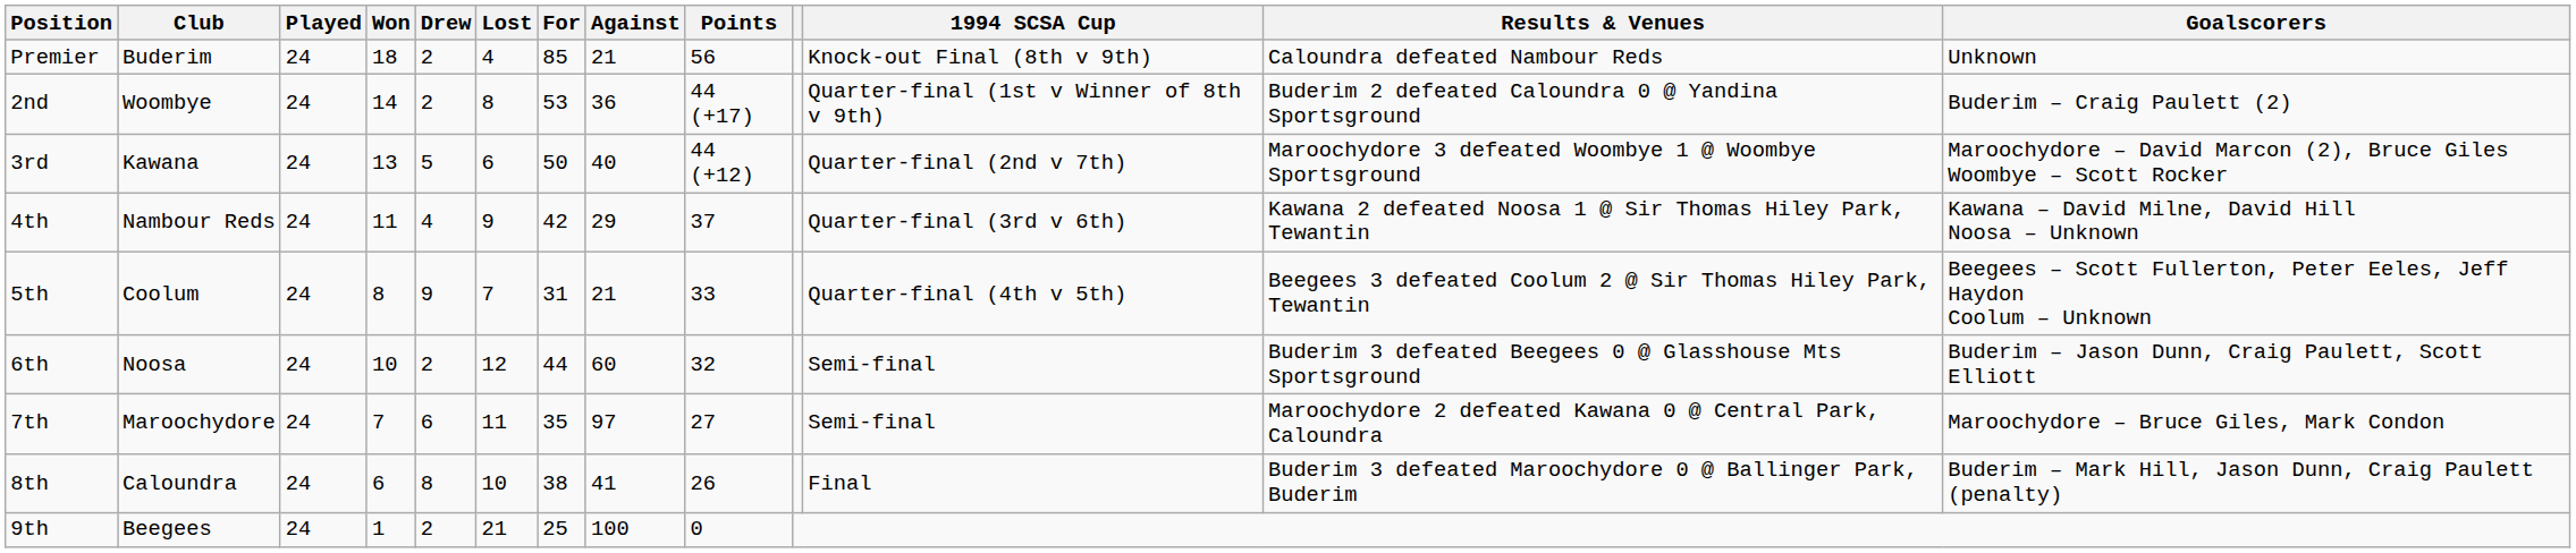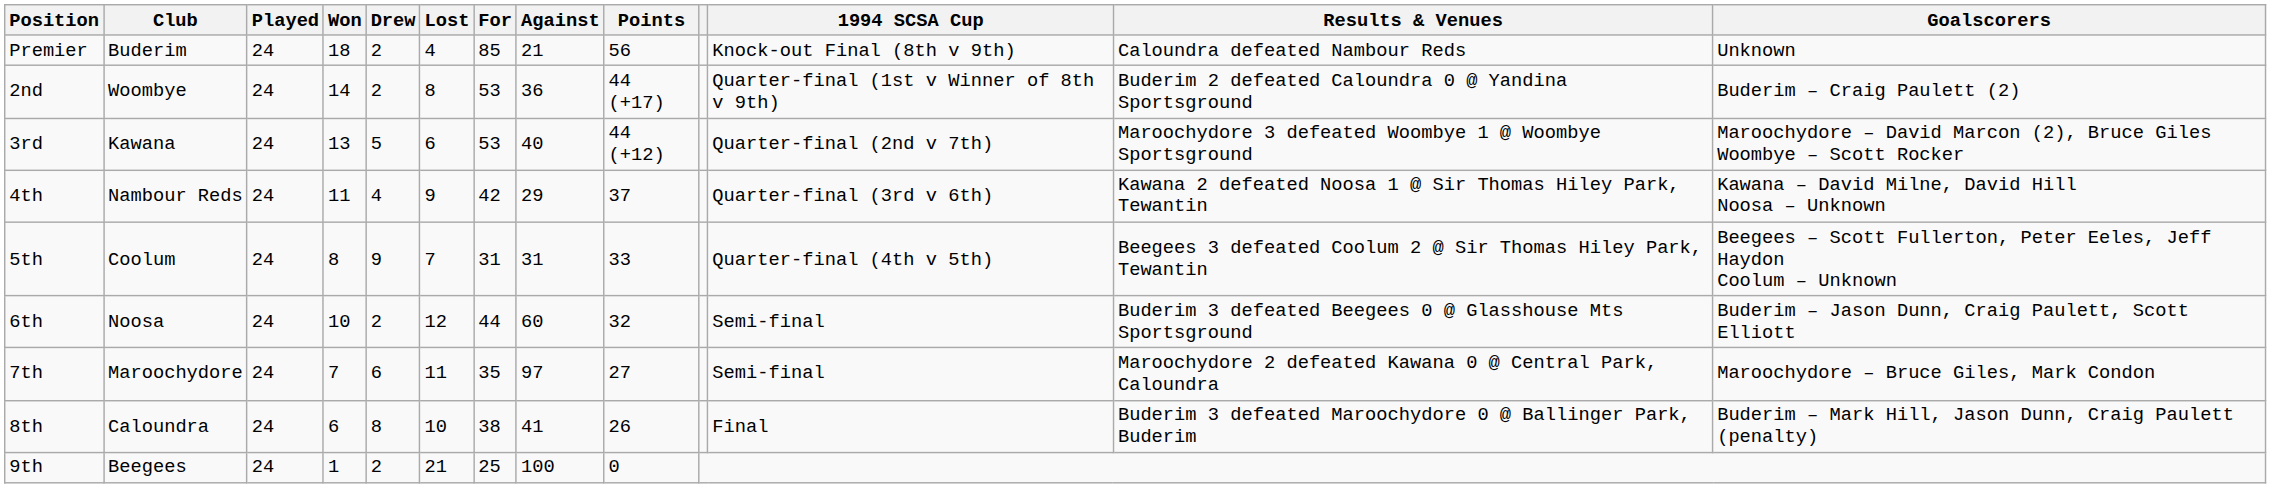3rd | For: 50 -> 53
5th | Against: 21 -> 31
